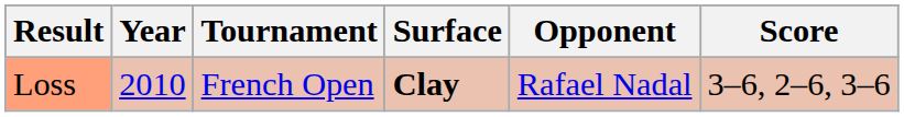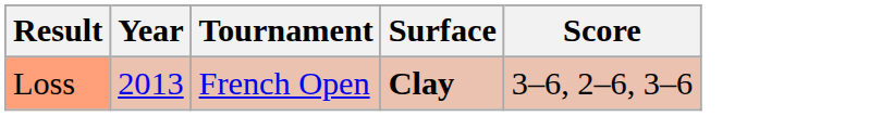- column: Opponent | Rafael Nadal
Loss | Year: 2010 -> 2013
